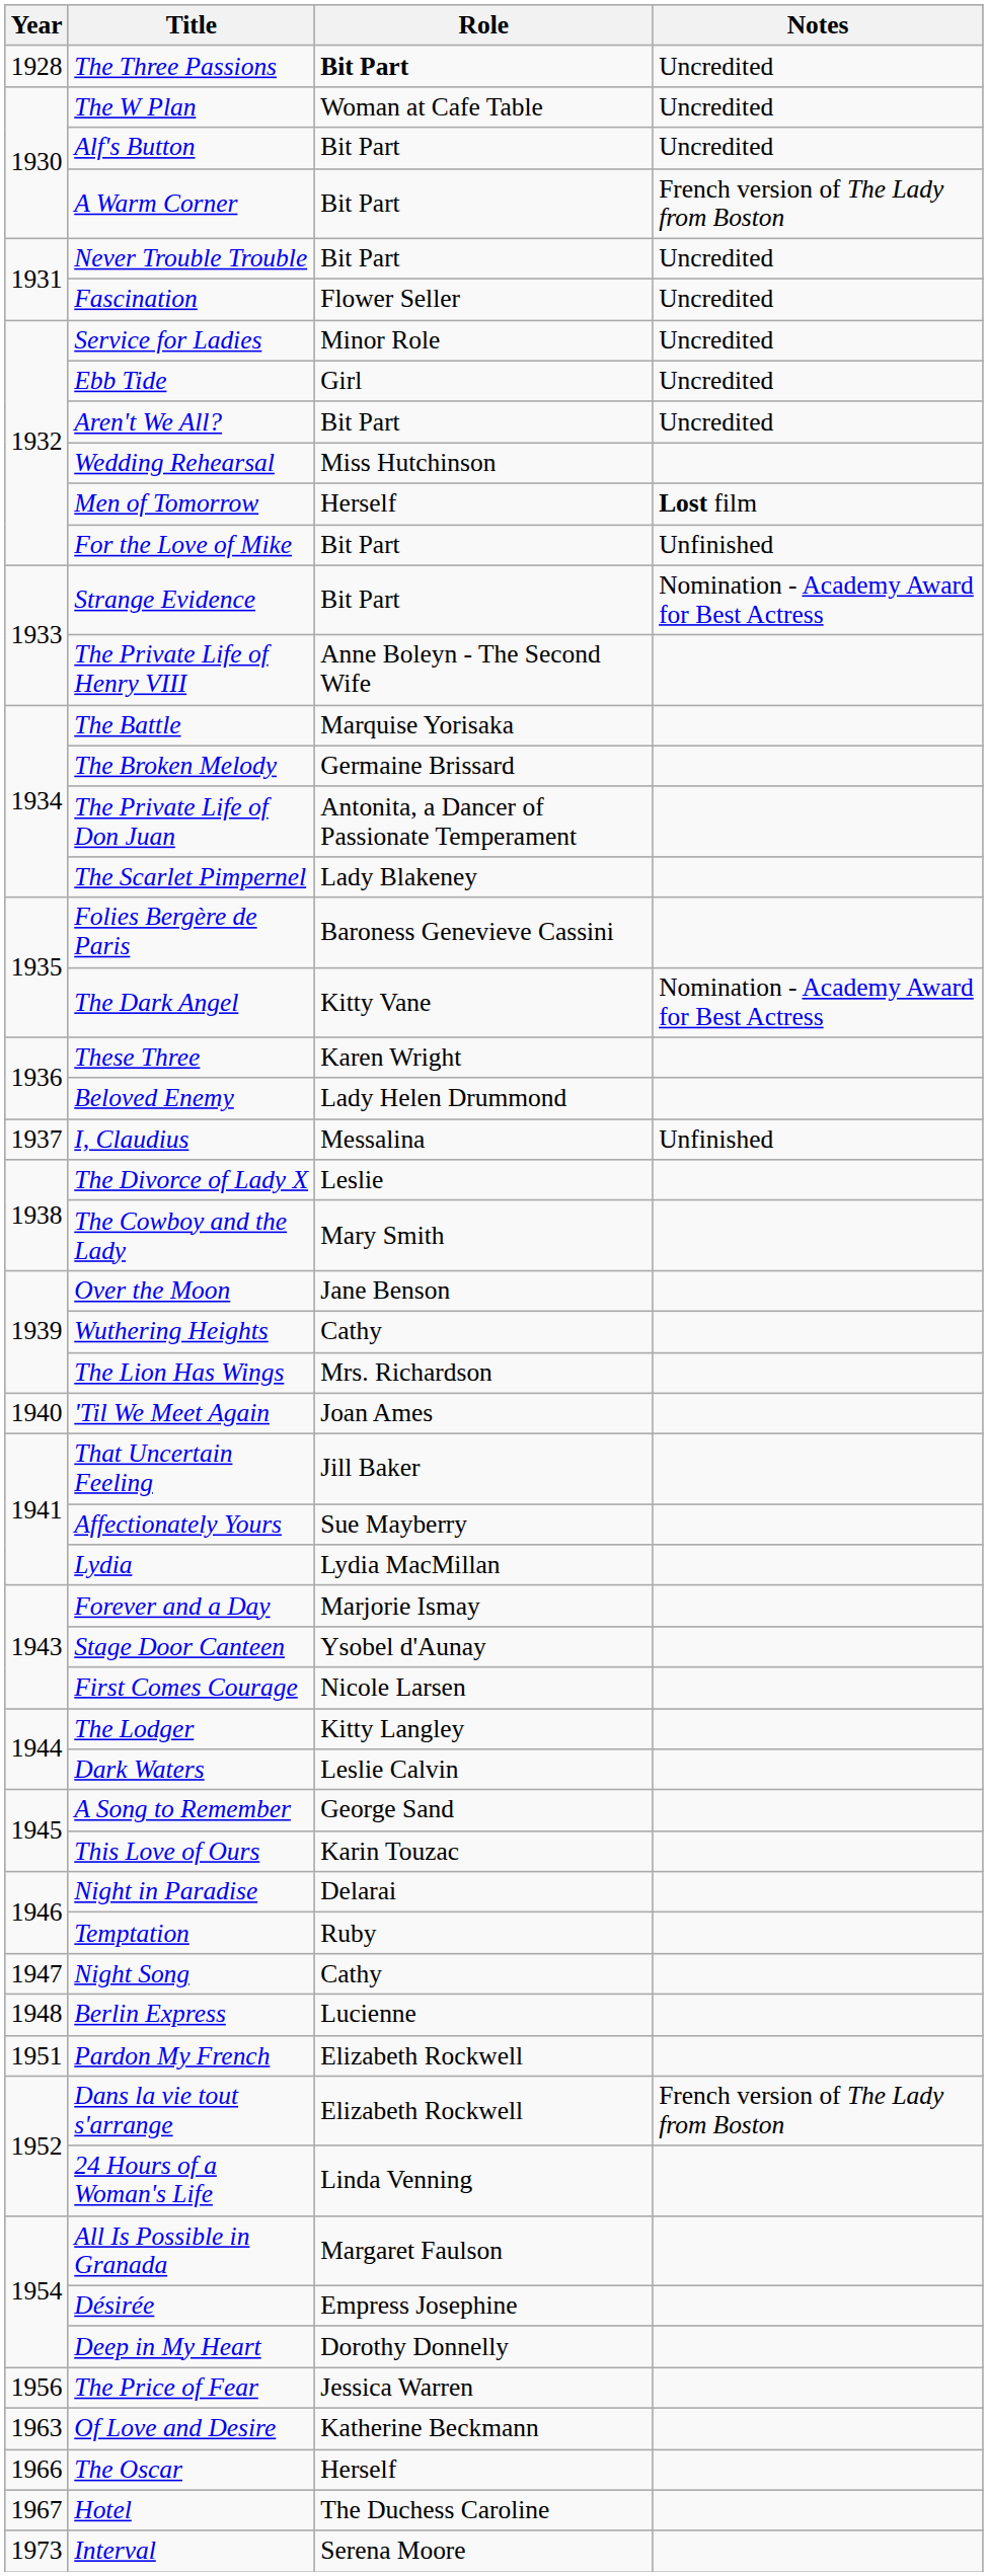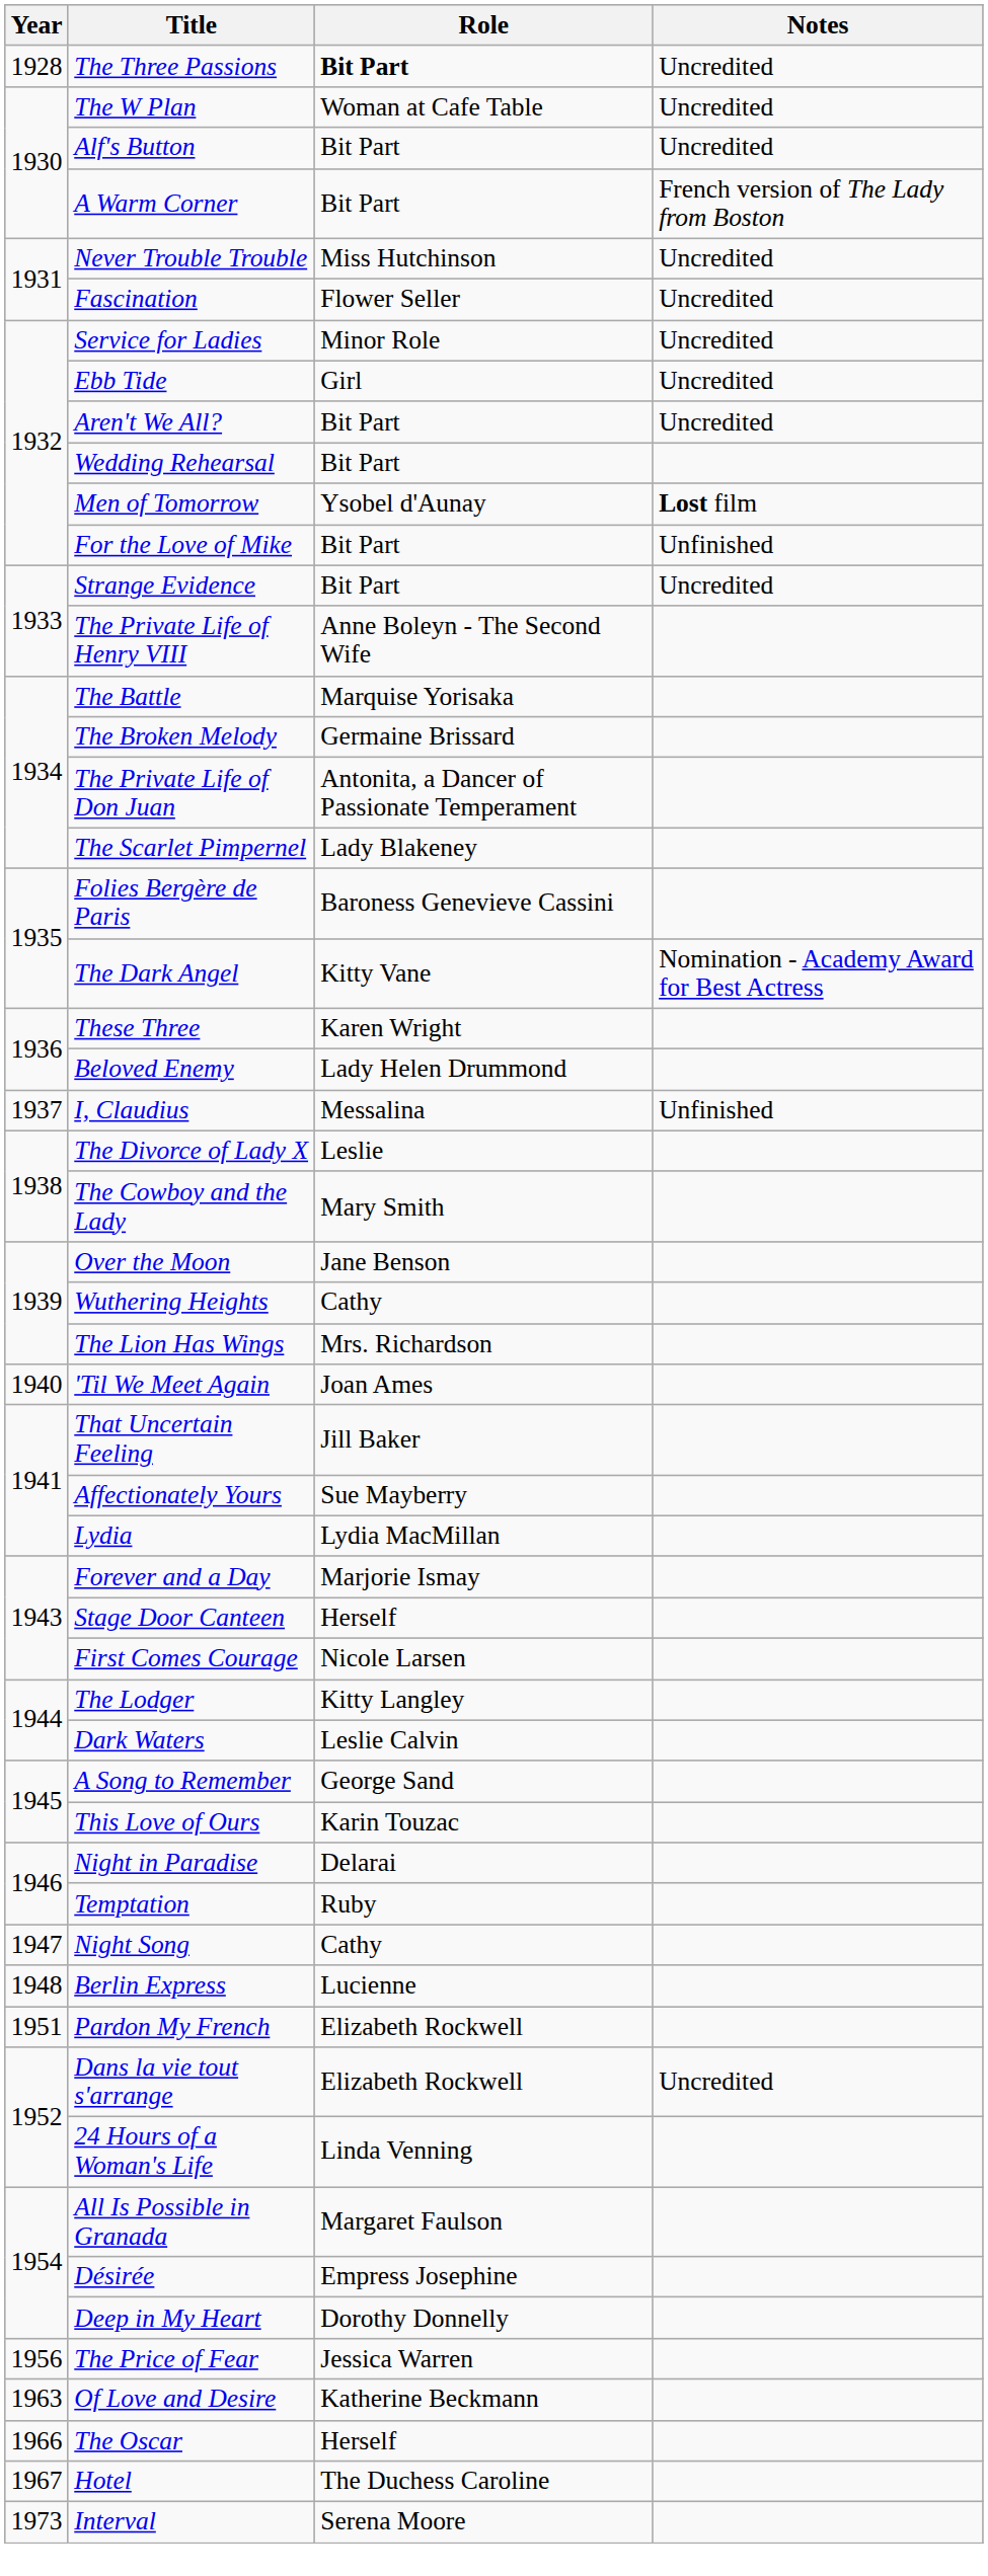Never Trouble Trouble | Role: Bit Part -> Miss Hutchinson
Wedding Rehearsal | Role: Miss Hutchinson -> Bit Part
Men of Tomorrow | Role: Herself -> Ysobel d'Aunay
Strange Evidence | Notes: Nomination - Academy Award for Best Actress -> Uncredited
Stage Door Canteen | Role: Ysobel d'Aunay -> Herself
Dans la vie tout s'arrange | Notes: French version of The Lady from Boston -> Uncredited
